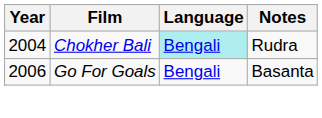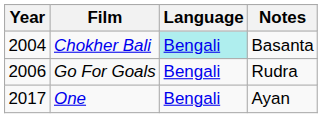Chokher Bali | Notes: Rudra -> Basanta
Go For Goals | Notes: Basanta -> Rudra
+ row: 2017 | One | Bengali | Ayan
